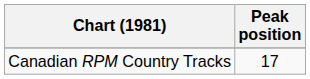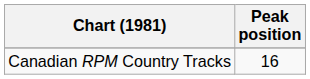Canadian RPM Country Tracks | Peak position: 17 -> 16
